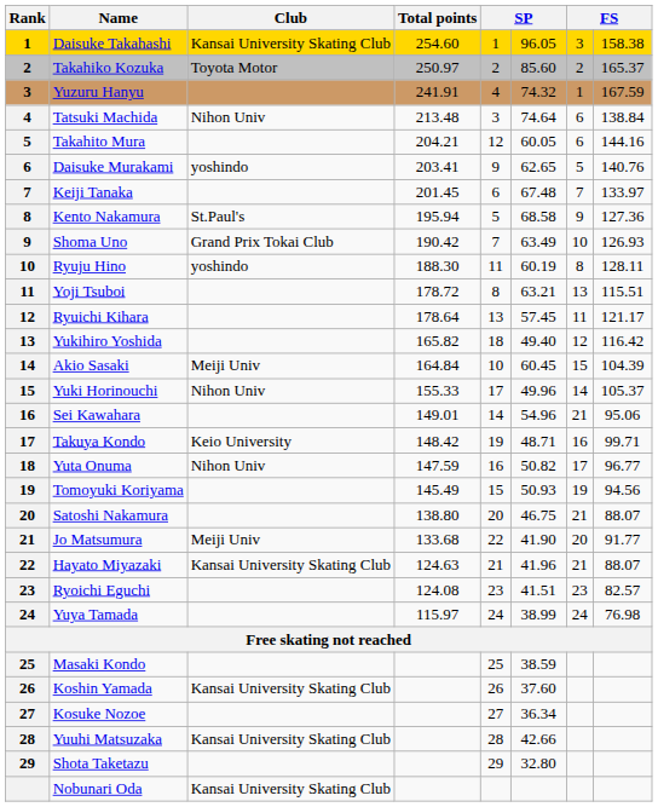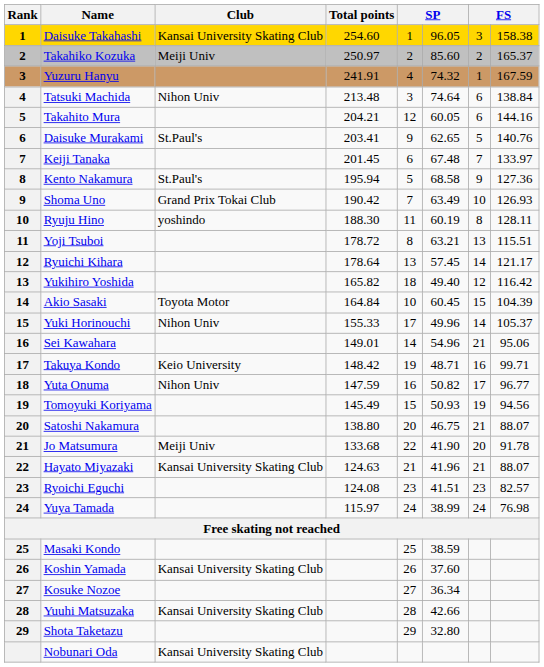Takahiko Kozuka | Club: Toyota Motor -> Meiji Univ
Daisuke Murakami | Club: yoshindo -> St.Paul's
Ryuichi Kihara | column 7: 11 -> 14
Akio Sasaki | Club: Meiji Univ -> Toyota Motor
Jo Matsumura | column 8: 91.77 -> 91.78
